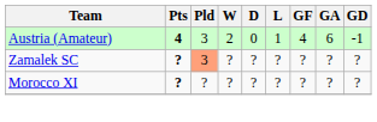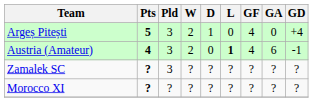+ row: Argeș Pitești | 5 | 3 | 2 | 1 | 0 | 4 | 0 | +4
Austria (Amateur) | L: normal -> bold
Zamalek SC | Pld: lightsalmon background -> no background
